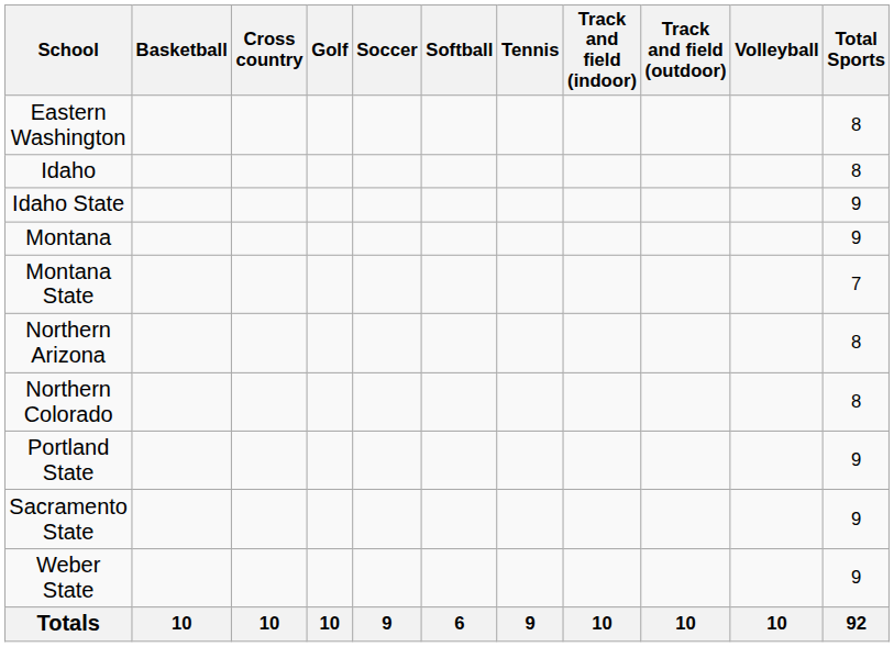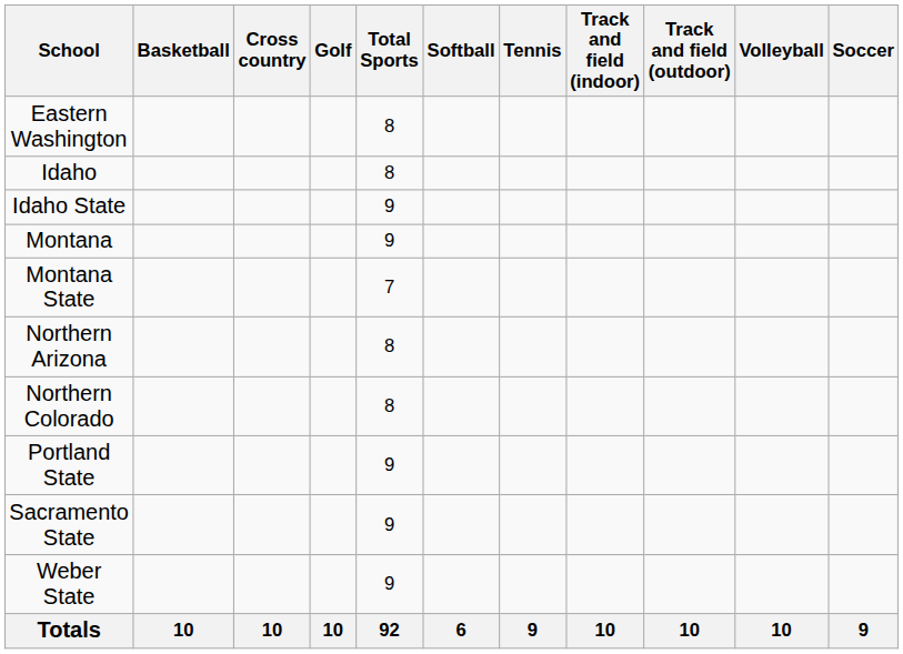columns swapped: Soccer <-> Total Sports
